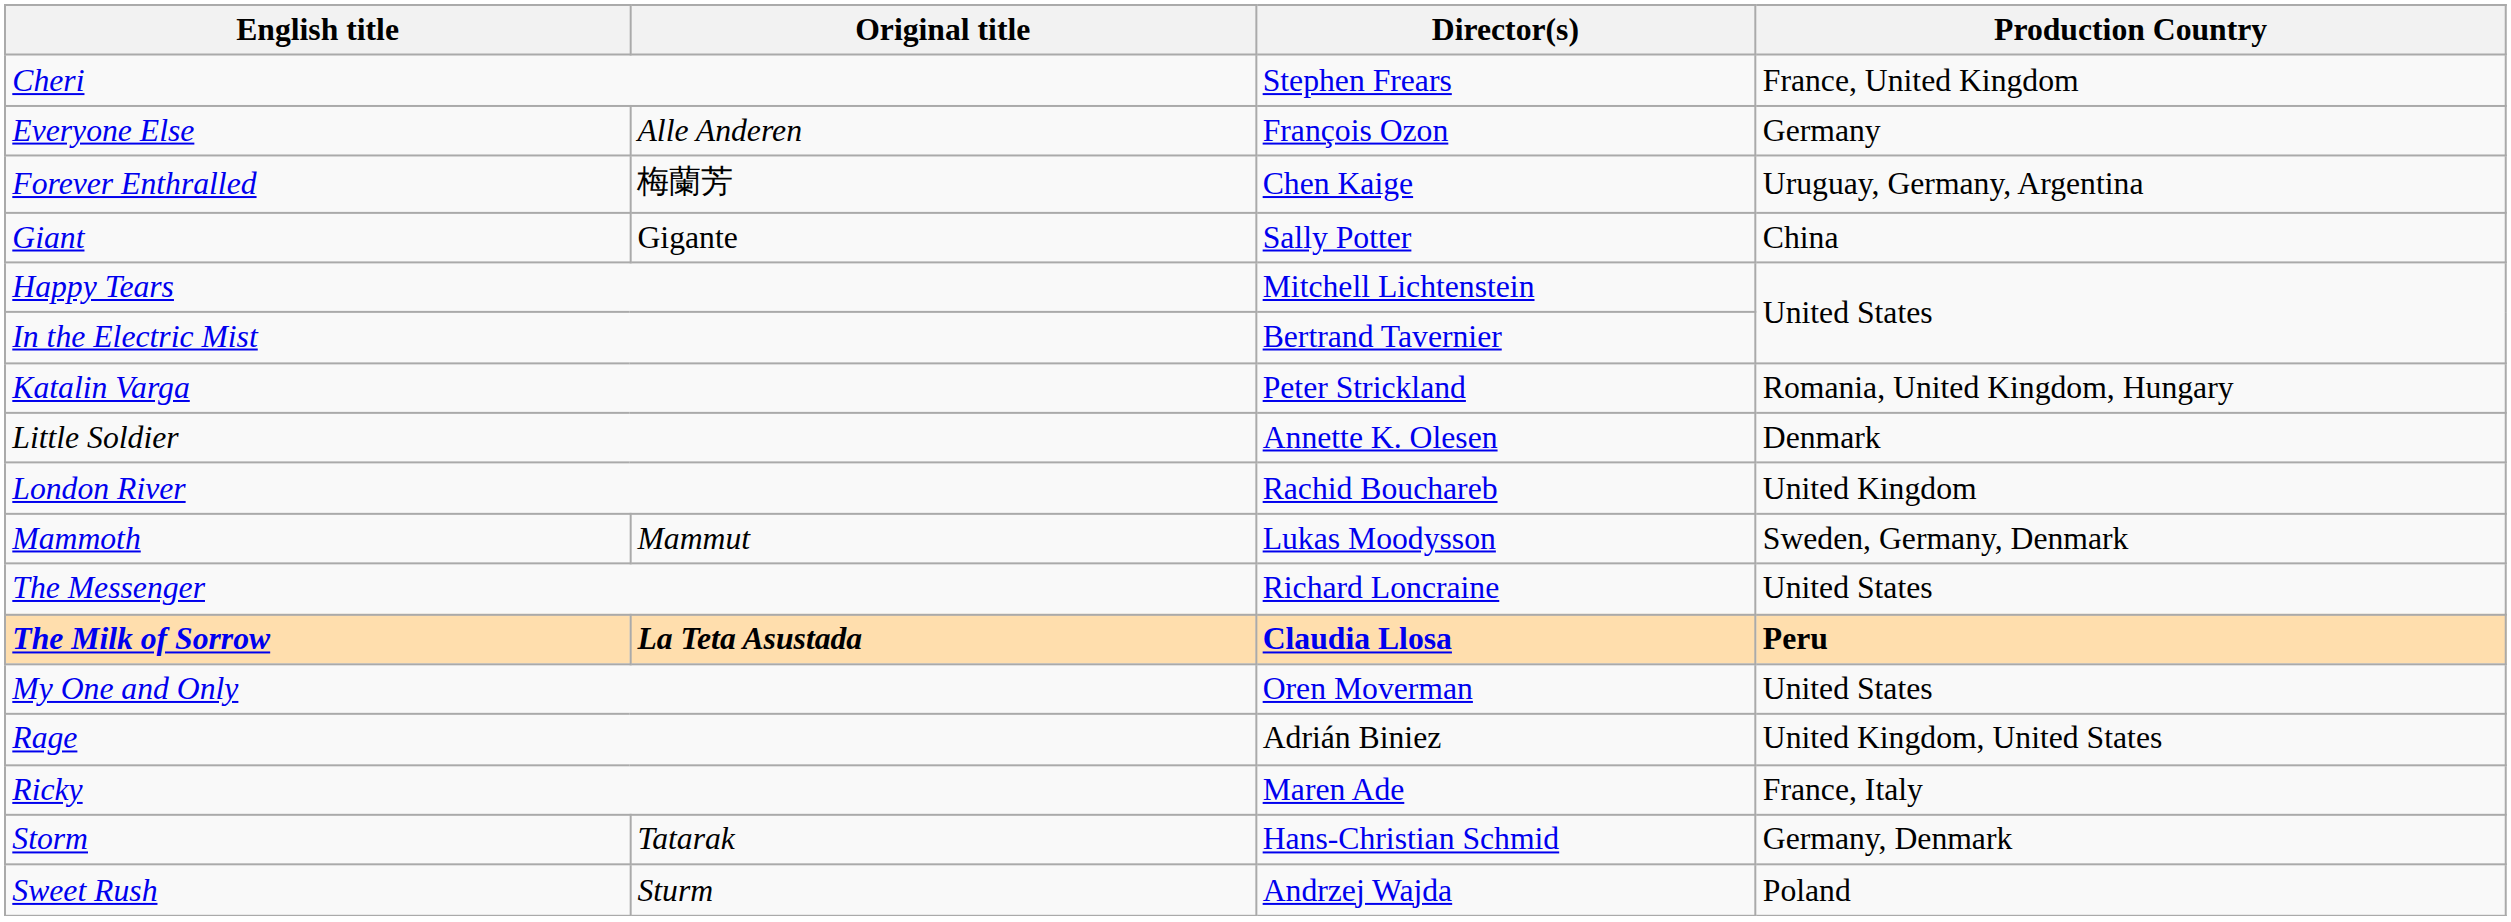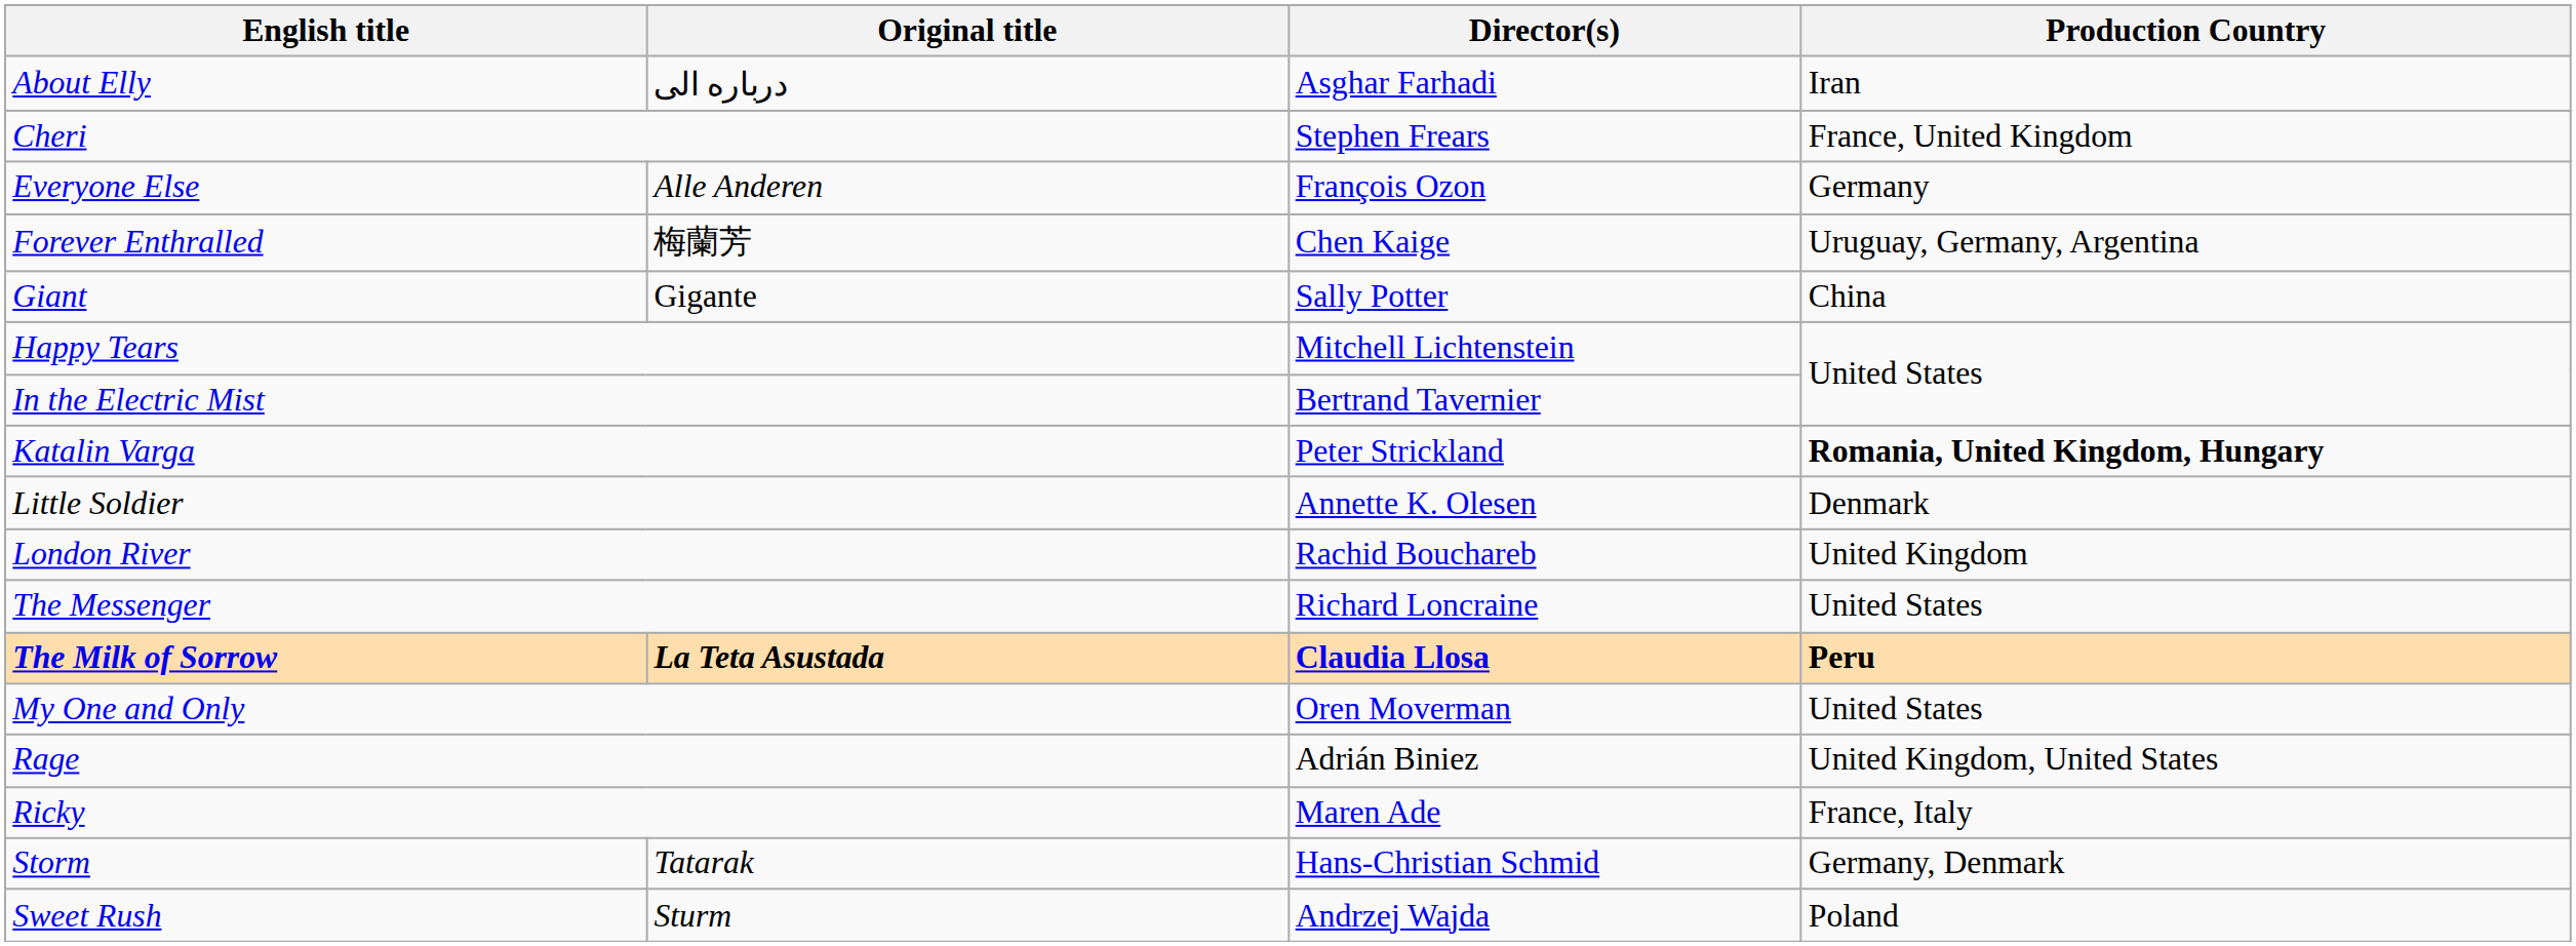+ row: About Elly | درباره الی | Asghar Farhadi | Iran
Katalin Varga | Production Country: normal -> bold
- row: Mammoth | Mammut | Lukas Moodysson | Sweden, Germany, Denmark
